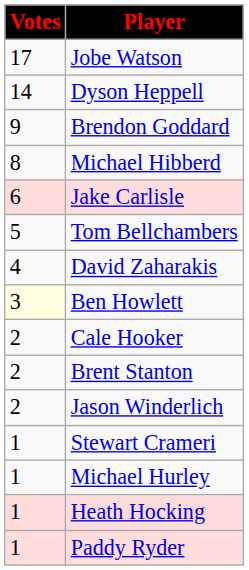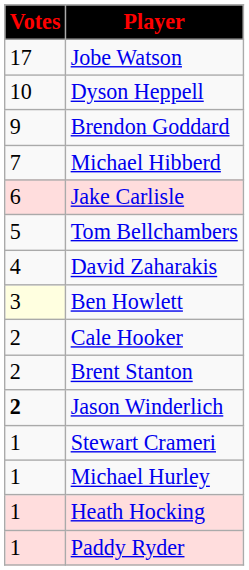Dyson Heppell | Votes: 14 -> 10
Michael Hibberd | Votes: 8 -> 7
Jason Winderlich | Votes: normal -> bold
